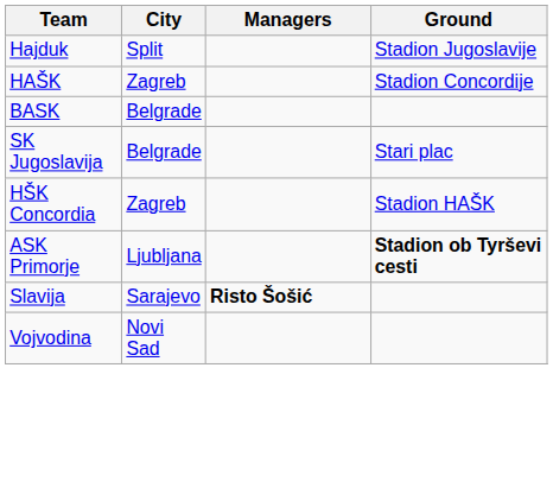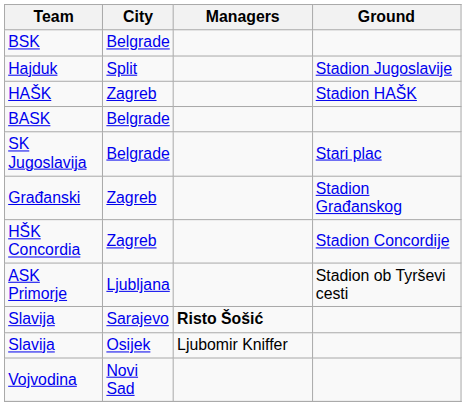+ row: BSK | Belgrade
HAŠK | Ground: Stadion Concordije -> Stadion HAŠK
+ row: Građanski | Zagreb | Stadion Građanskog
HŠK Concordia | Ground: Stadion HAŠK -> Stadion Concordije
ASK Primorje | Ground: bold -> normal
+ row: Slavija | Osijek | Ljubomir Kniffer
